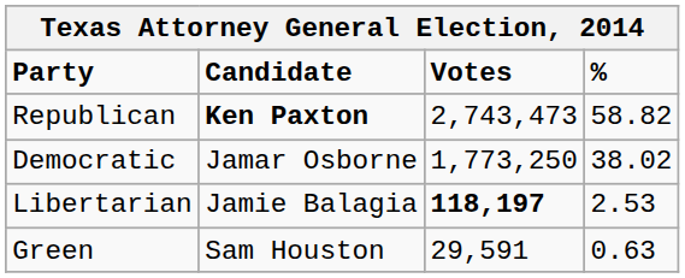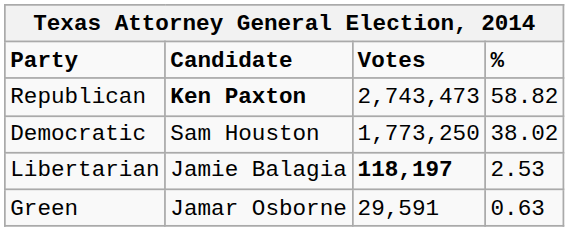Democratic | Candidate: Jamar Osborne -> Sam Houston
Green | Candidate: Sam Houston -> Jamar Osborne
